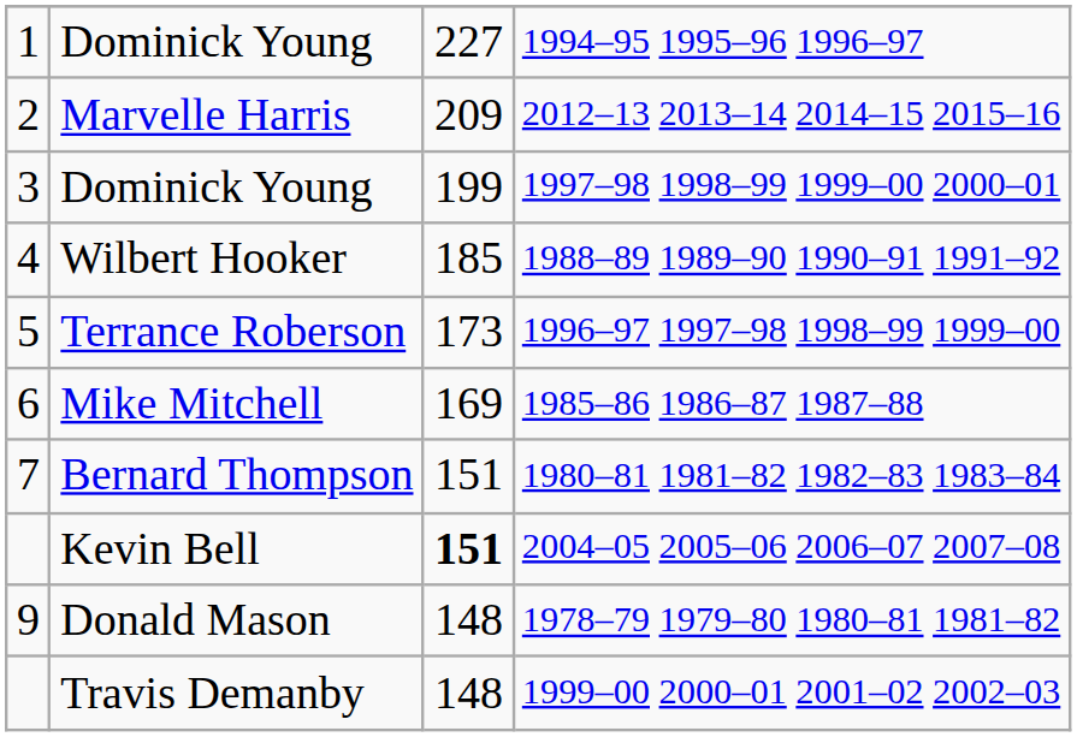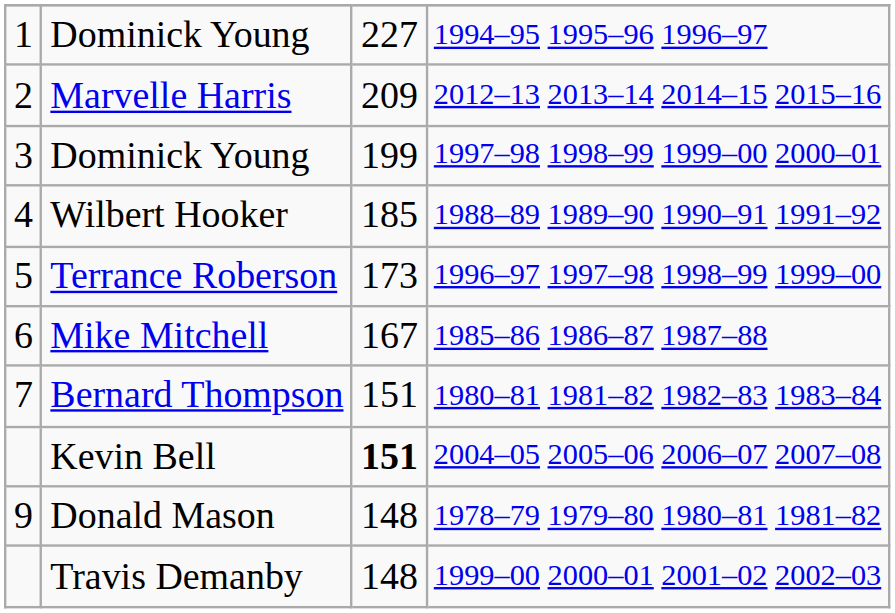Mike Mitchell | column 3: 169 -> 167
